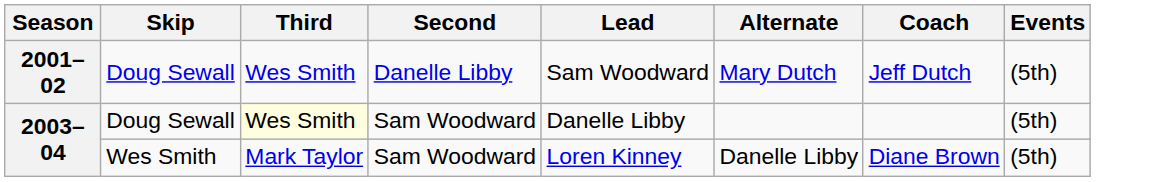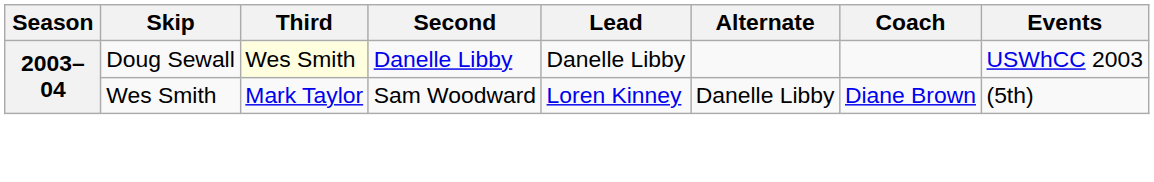- row: 2001–02 | Doug Sewall | Wes Smith | Danelle Libby | Sam Woodward | Mary Dutch | Jeff Dutch | (5th)
2003–04 / Doug Sewall | Second: Sam Woodward -> Danelle Libby
2003–04 / Doug Sewall | Events: (5th) -> USWhCC 2003
